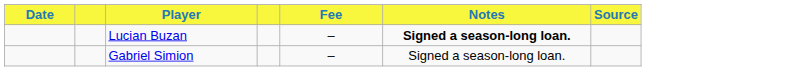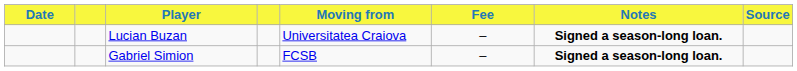+ column: Moving from | Universitatea Craiova | FCSB
Gabriel Simion | Notes: normal -> bold
